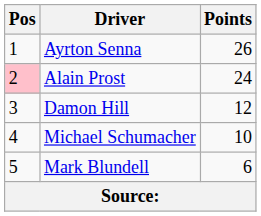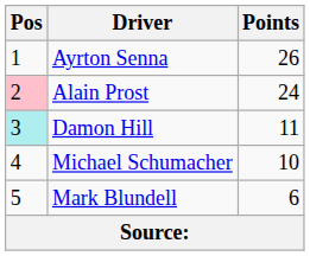Damon Hill | Pos: no background -> paleturquoise background
Damon Hill | Points: 12 -> 11
